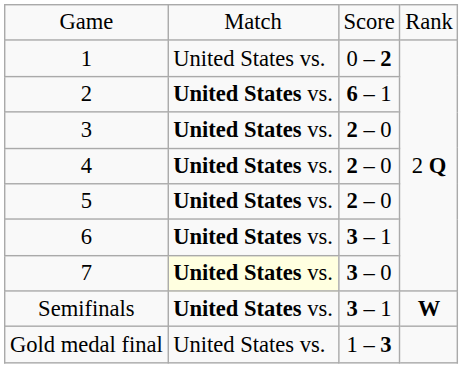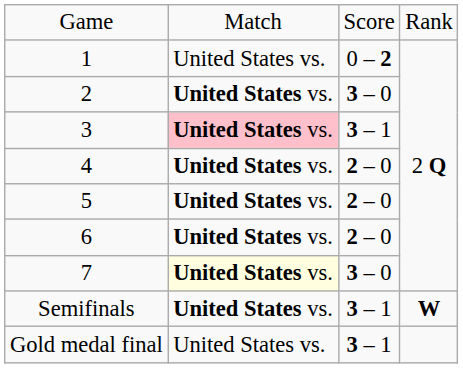2 | column 3: 6 – 1 -> 3 – 0
3 | column 2: no background -> pink background
3 | column 3: 2 – 0 -> 3 – 1
6 | column 3: 3 – 1 -> 2 – 0
Gold medal final | column 3: 1 – 3 -> 3 – 1
